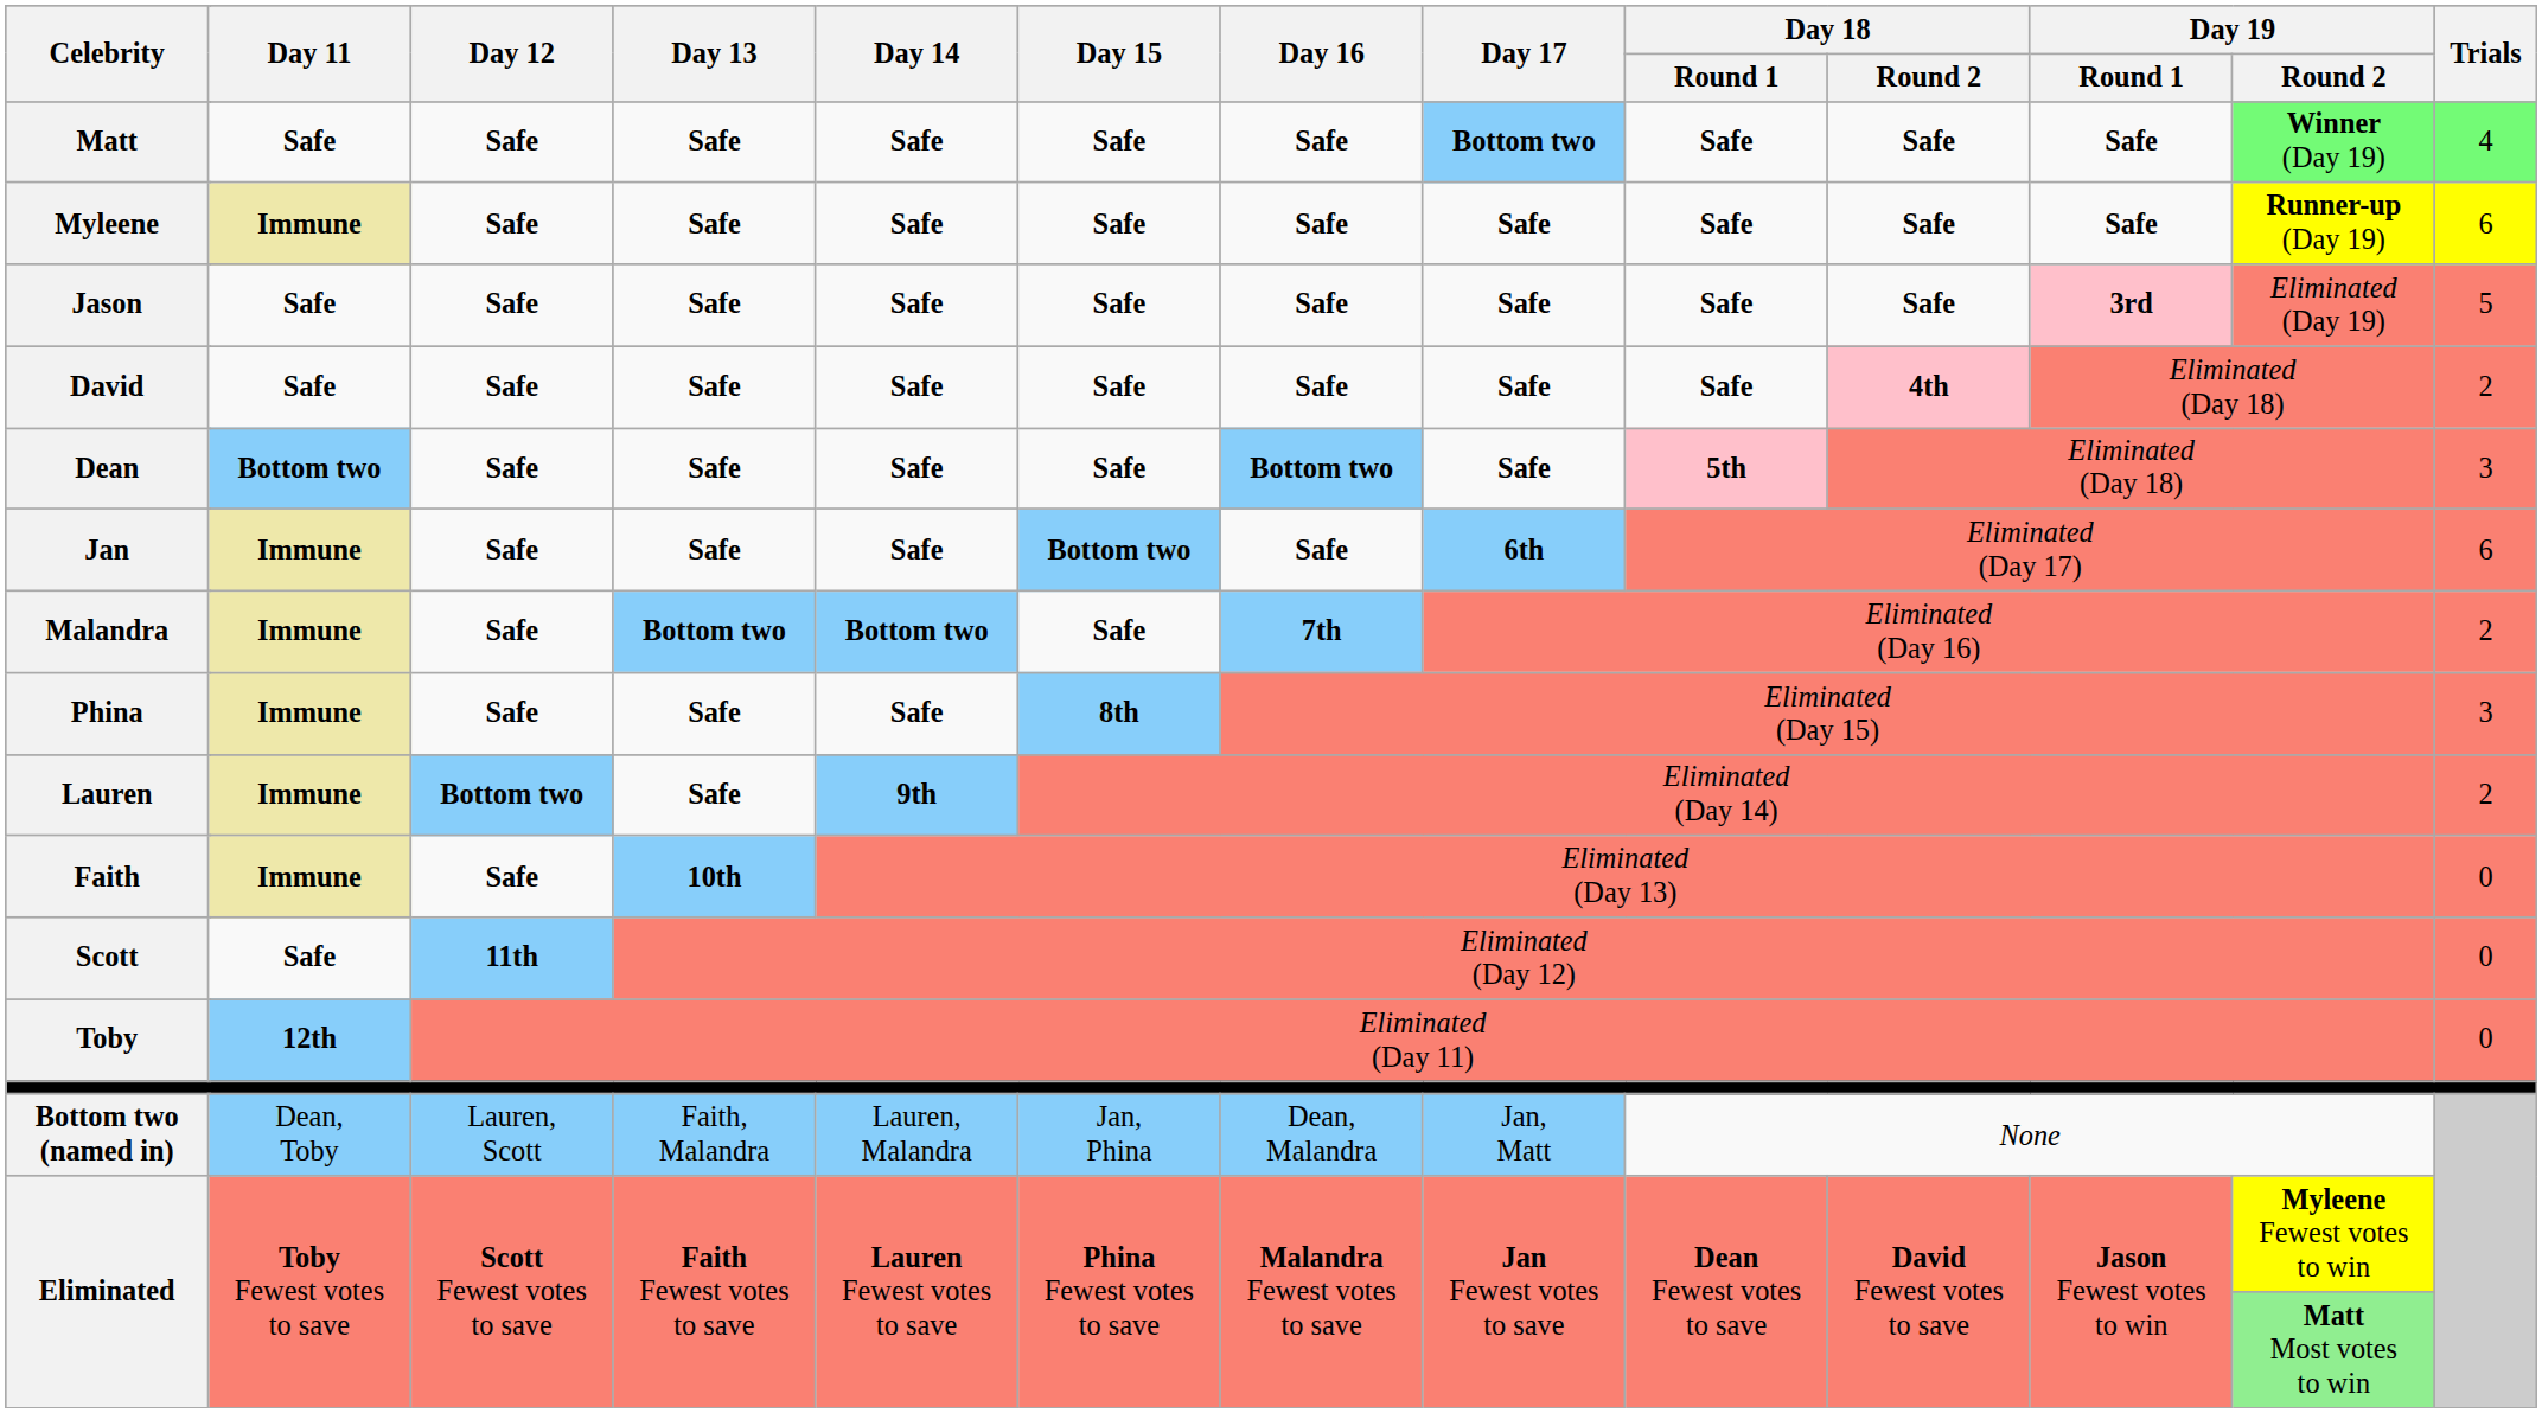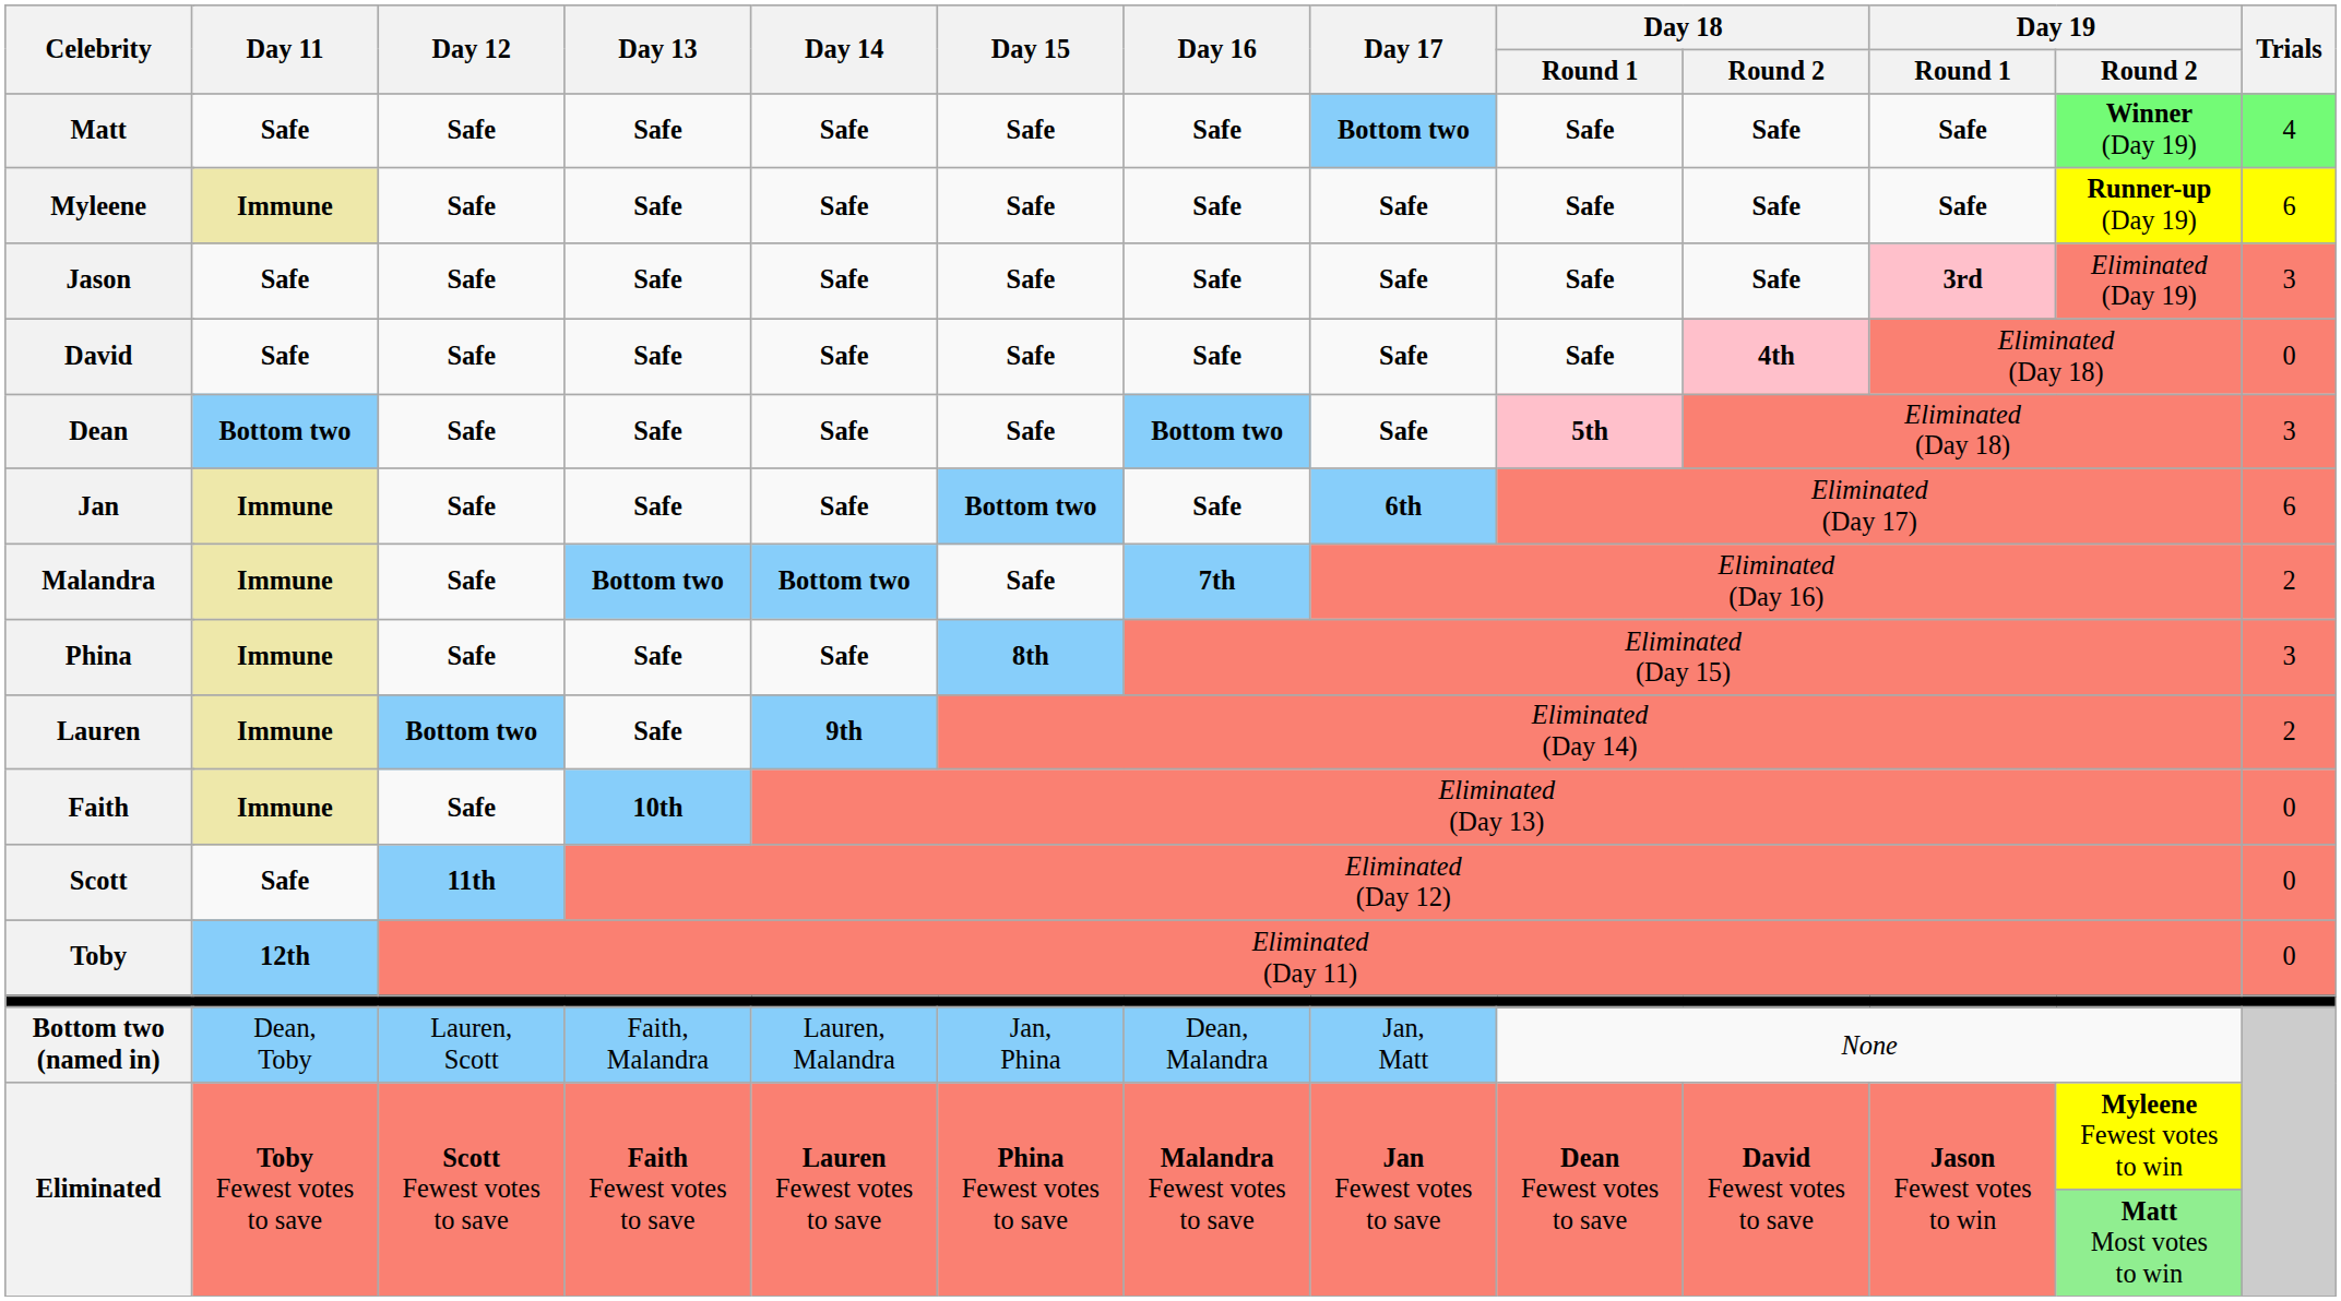Jason | Trials: 5 -> 3
David | Trials: 2 -> 0
